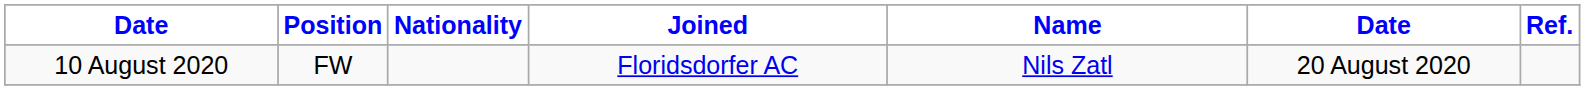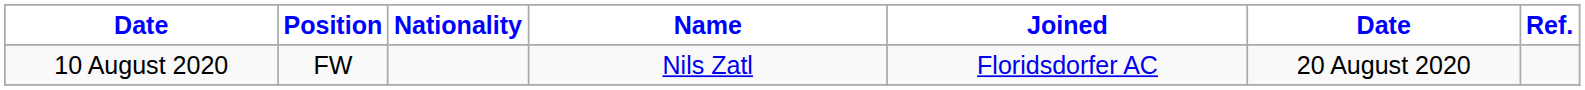columns swapped: Name <-> Joined
